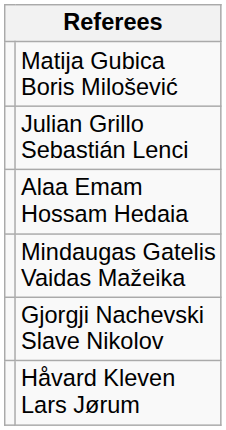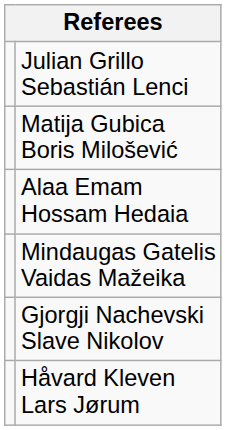rows swapped: Julian Grillo Sebastián Lenci <-> Matija Gubica Boris Milošević
